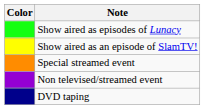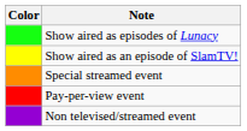+ row: Pay-per-view event
- row: DVD taping
